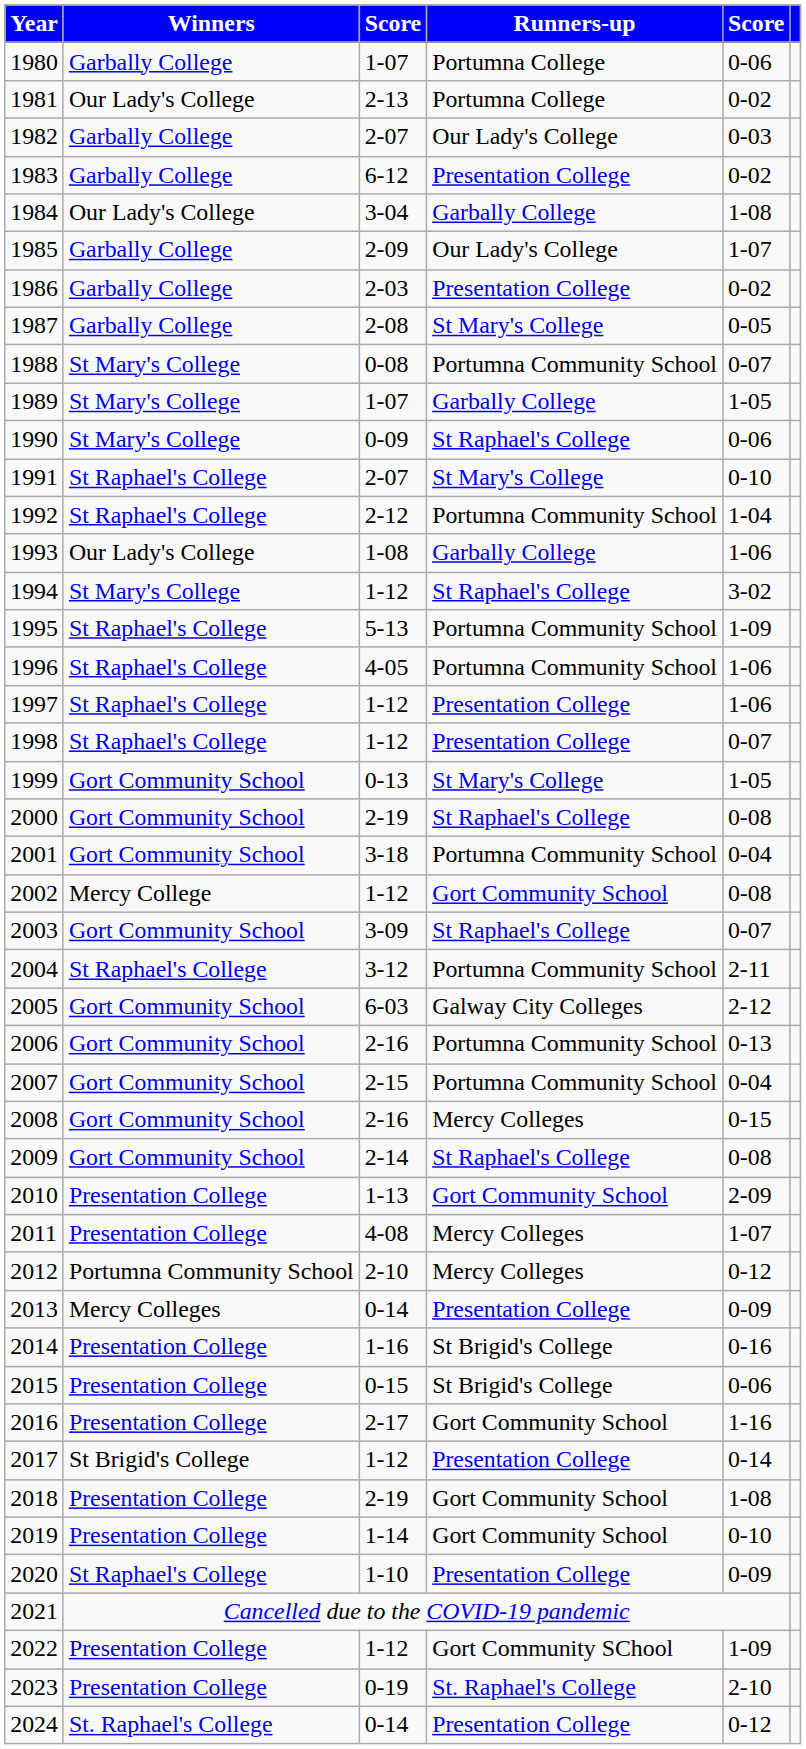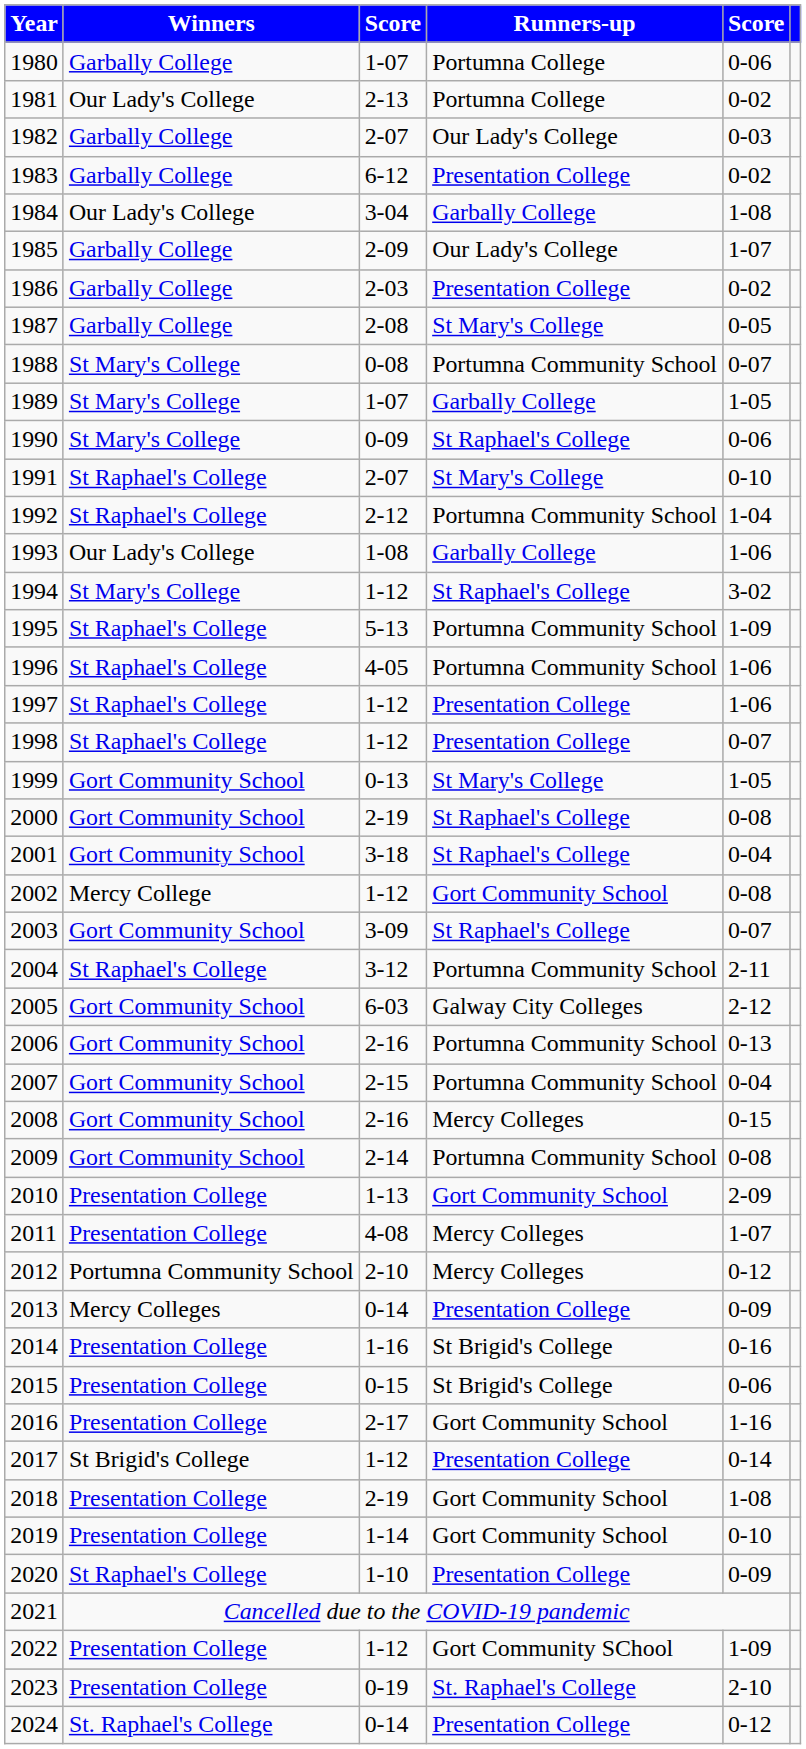2001 | Runners-up: Portumna Community School -> St Raphael's College
2009 | Runners-up: St Raphael's College -> Portumna Community School
